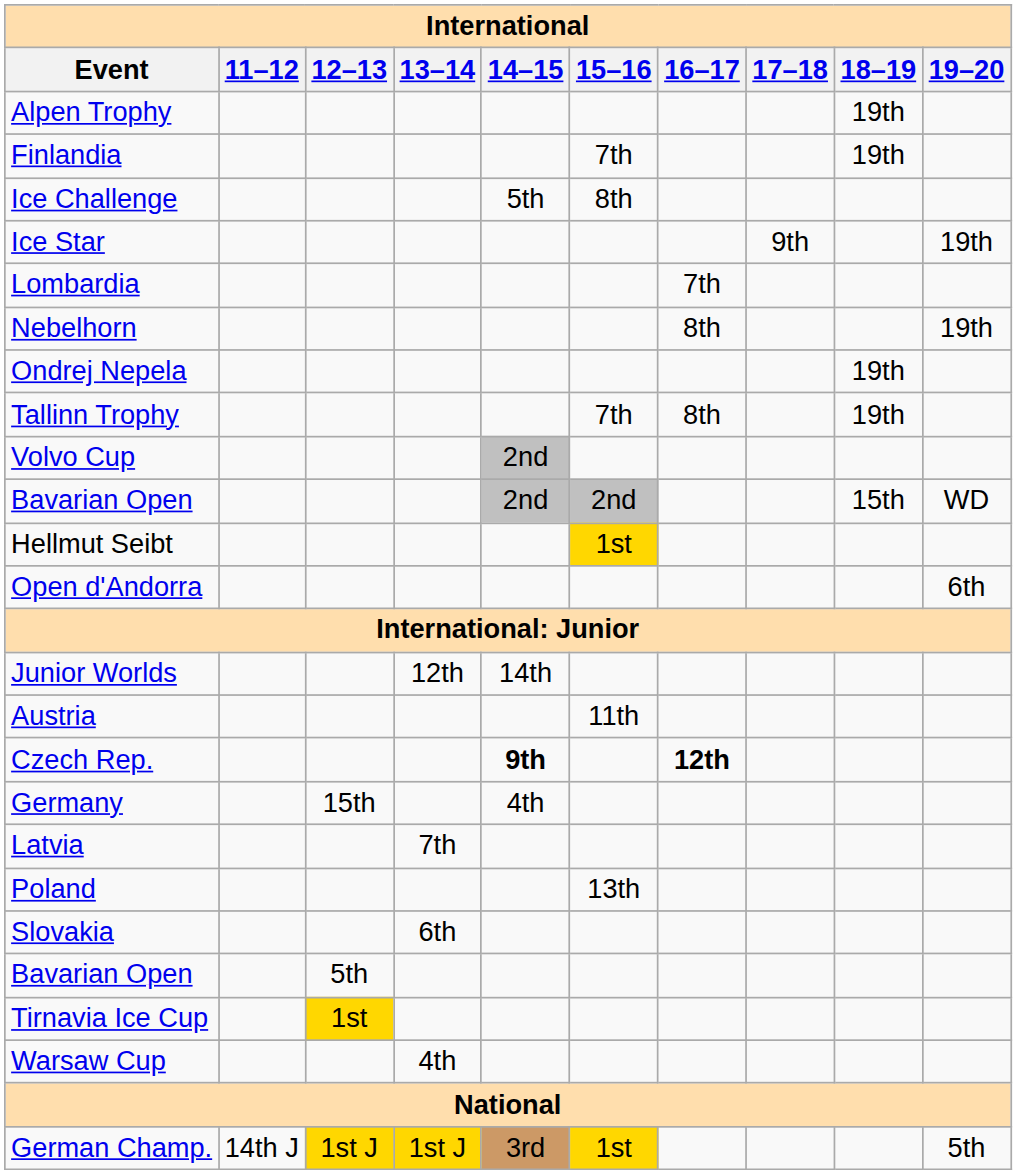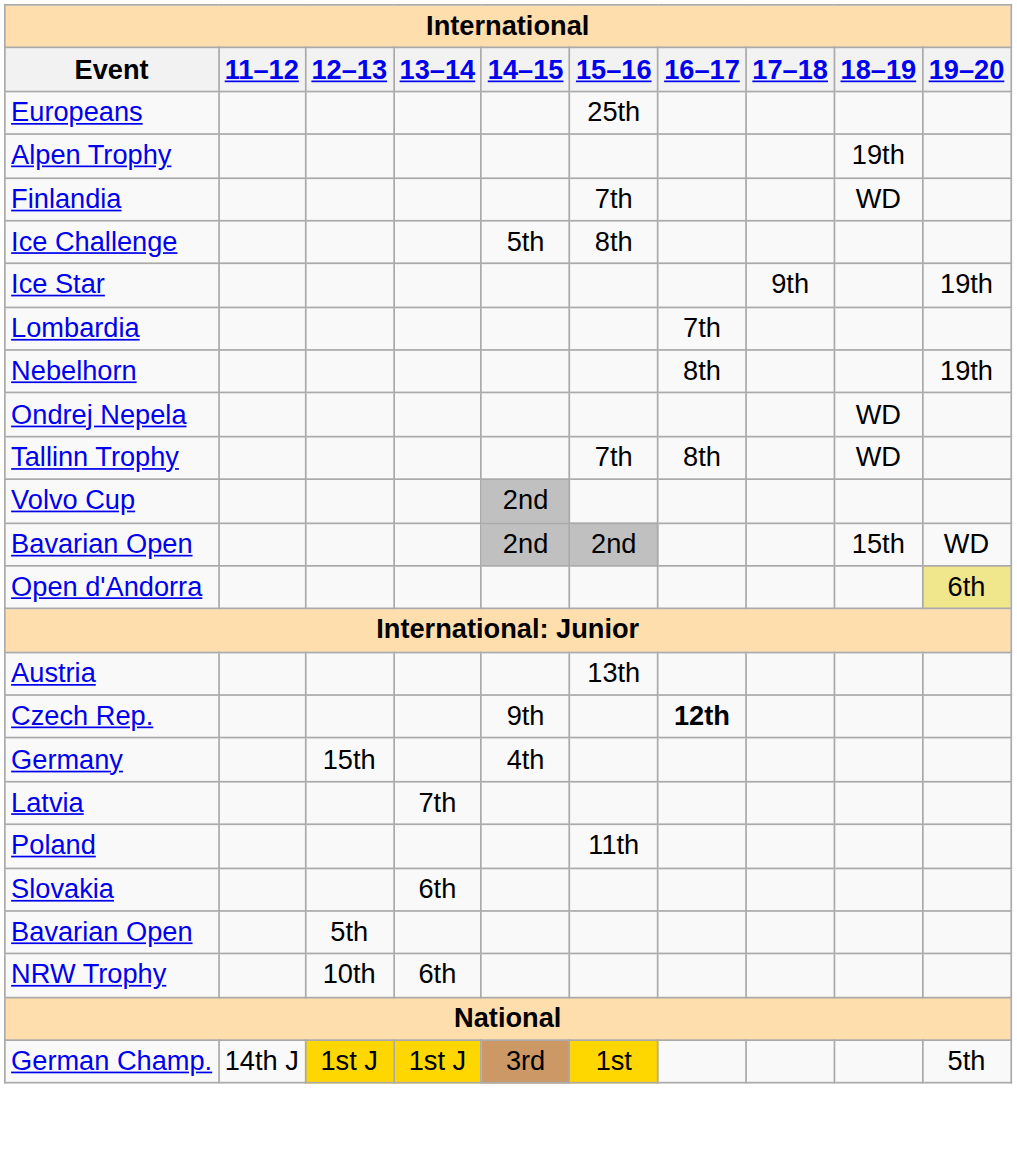+ row: Europeans | 25th
Finlandia | 18–19: 19th -> WD
Ondrej Nepela | 18–19: 19th -> WD
Tallinn Trophy | 18–19: 19th -> WD
- row: Hellmut Seibt | 1st
Open d'Andorra | 19–20: no background -> khaki background
- row: Junior Worlds | 12th | 14th
Austria | 15–16: 11th -> 13th
Czech Rep. | 14–15: bold -> normal
Poland | 15–16: 13th -> 11th
+ row: NRW Trophy | 10th | 6th
- row: Tirnavia Ice Cup | 1st
- row: Warsaw Cup | 4th
